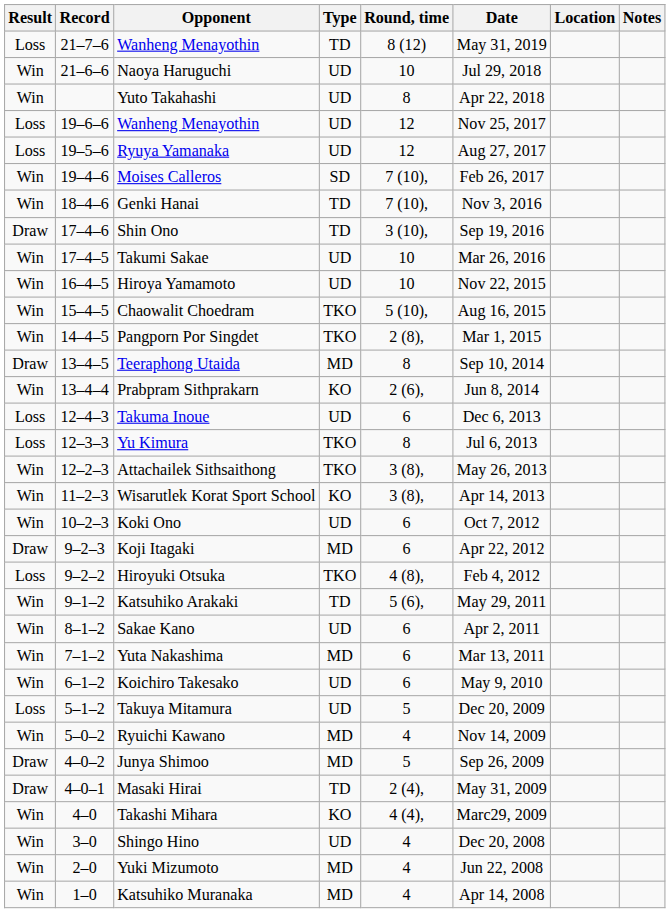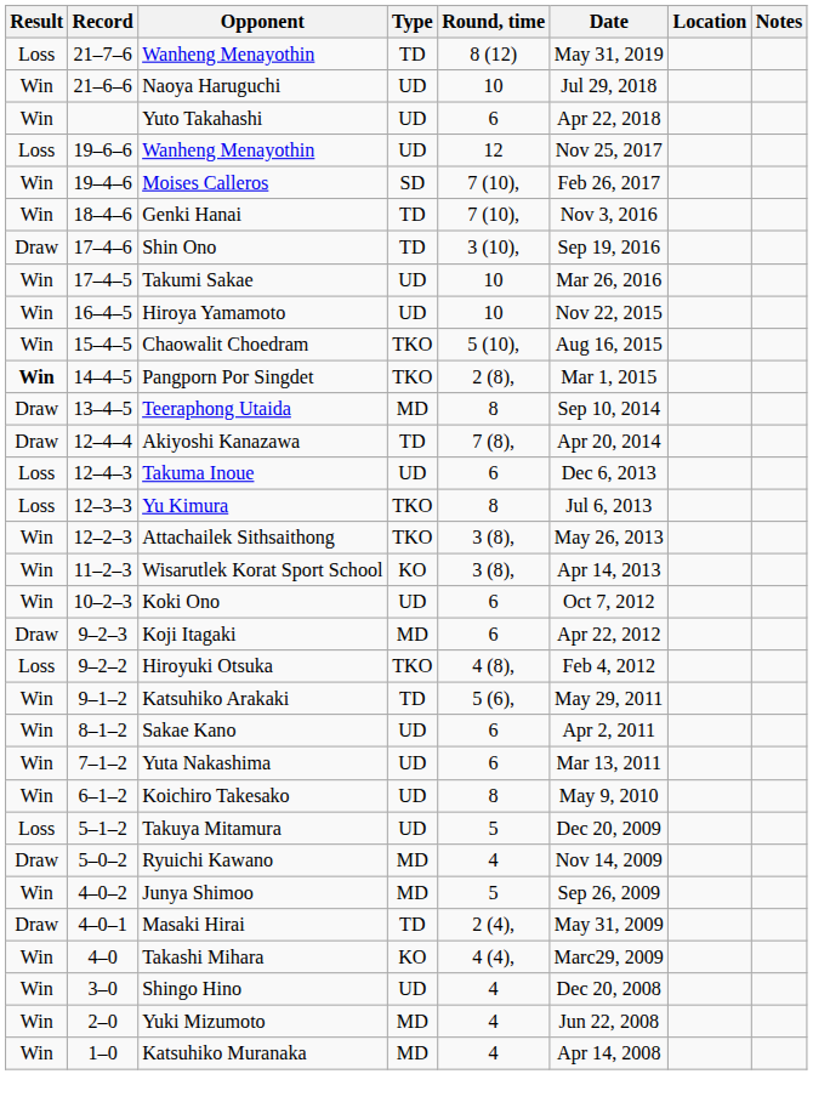Yuto Takahashi | Round, time: 8 -> 6
- row: Loss | 19–5–6 | Ryuya Yamanaka | UD | 12 | Aug 27, 2017
Pangporn Por Singdet | Result: normal -> bold
- row: Win | 13–4–4 | Prabpram Sithprakarn | KO | 2 (6), | Jun 8, 2014
+ row: Draw | 12–4–4 | Akiyoshi Kanazawa | TD | 7 (8), | Apr 20, 2014
Yuta Nakashima | Type: MD -> UD
Koichiro Takesako | Round, time: 6 -> 8
Ryuichi Kawano | Result: Win -> Draw
Junya Shimoo | Result: Draw -> Win
